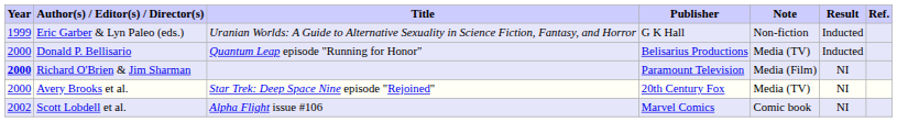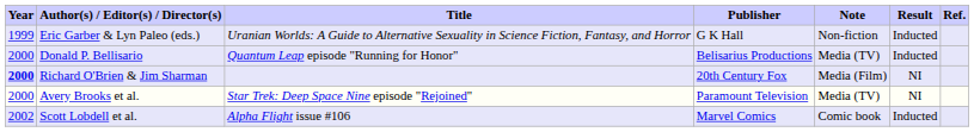Richard O'Brien & Jim Sharman | Publisher: Paramount Television -> 20th Century Fox
Avery Brooks et al. | Publisher: 20th Century Fox -> Paramount Television
Scott Lobdell et al. | Result: NI -> Inducted
